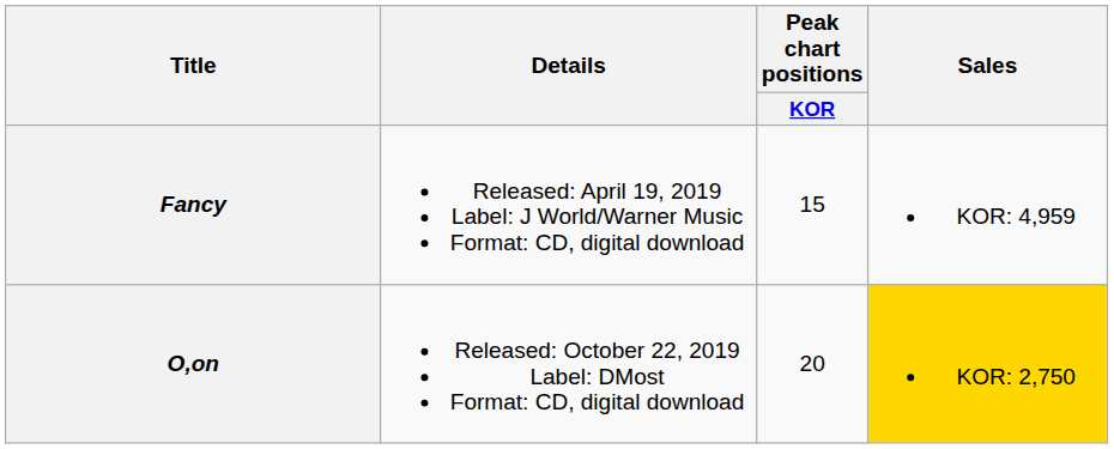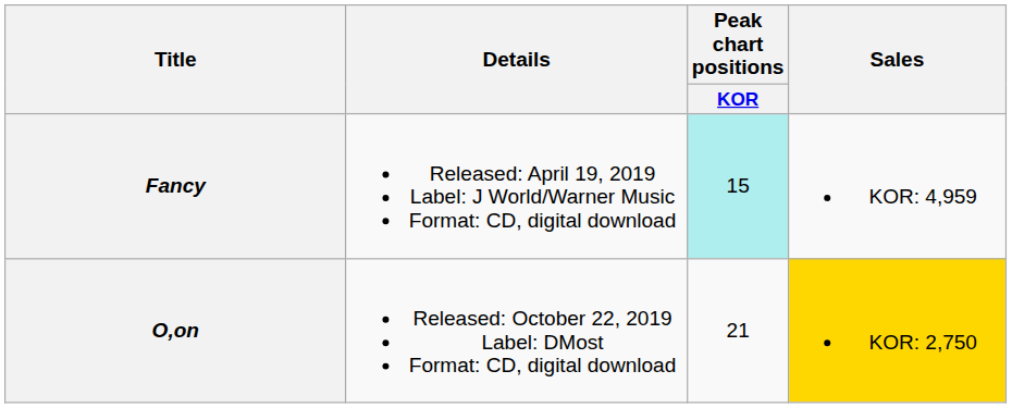Fancy | Peak chart positions / KOR: no background -> paleturquoise background
O,on | Peak chart positions / KOR: 20 -> 21
